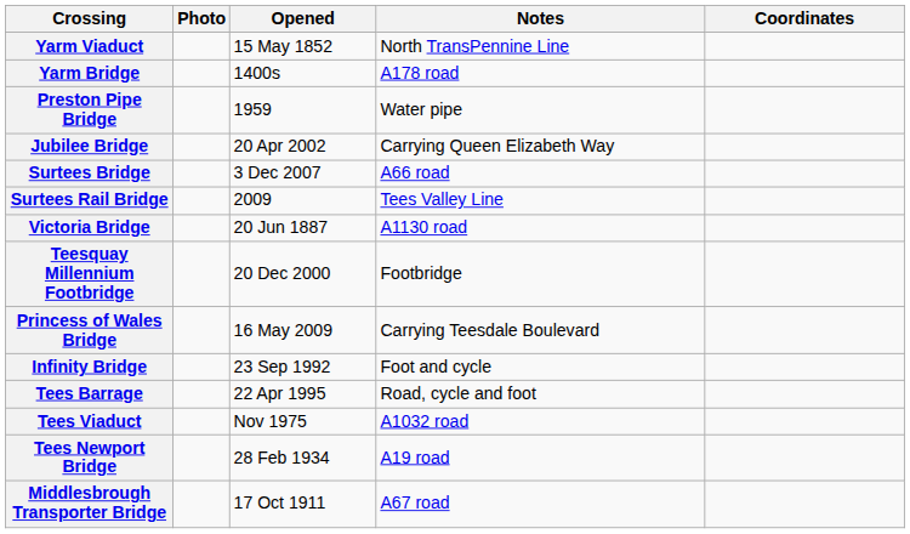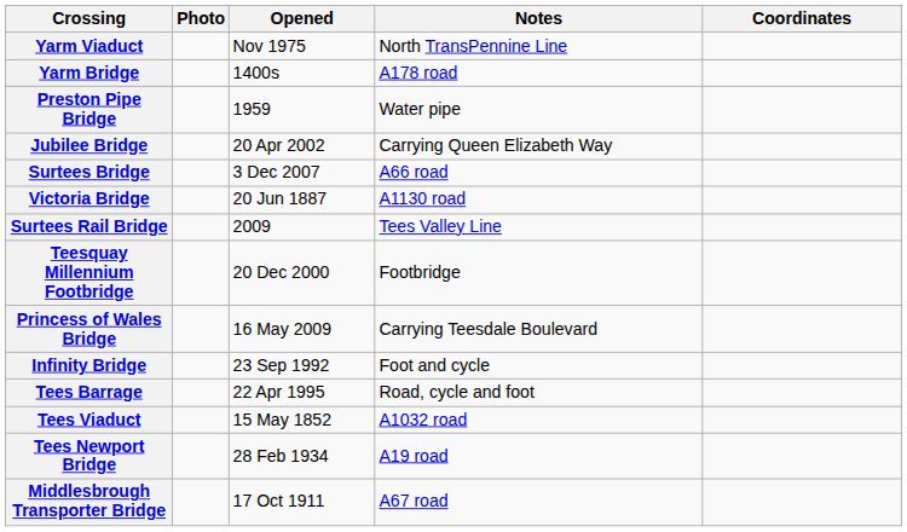Yarm Viaduct | Opened: 15 May 1852 -> Nov 1975
rows swapped: Surtees Rail Bridge <-> Victoria Bridge
Tees Viaduct | Opened: Nov 1975 -> 15 May 1852
